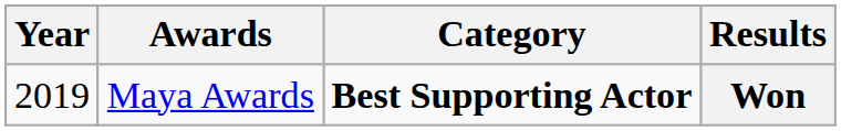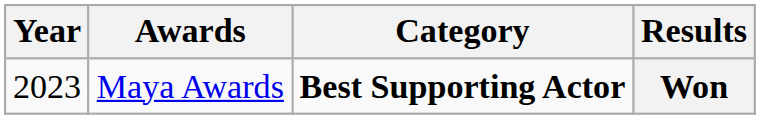Won | Year: 2019 -> 2023
